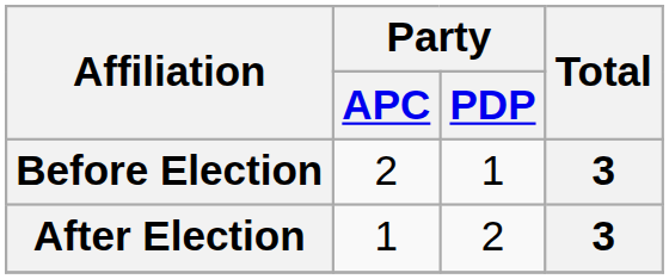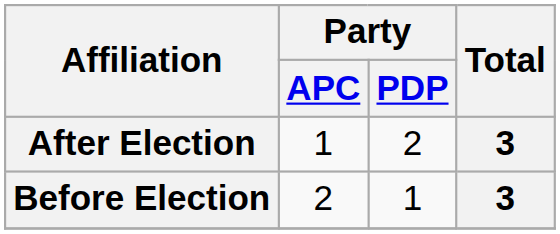rows swapped: Before Election <-> After Election
